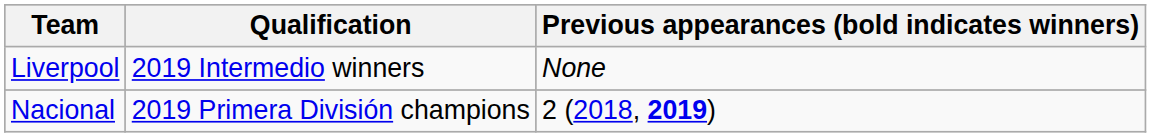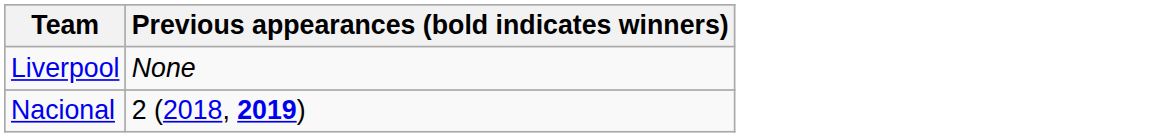- column: Qualification | 2019 Intermedio winners | 2019 Primera División champions
